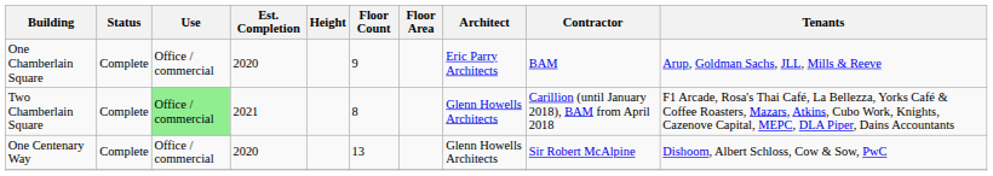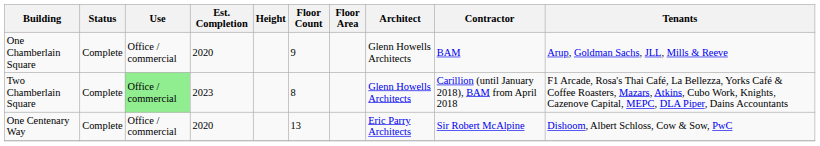One Chamberlain Square | Architect: Eric Parry Architects -> Glenn Howells Architects
Two Chamberlain Square | Est. Completion: 2021 -> 2023
One Centenary Way | Architect: Glenn Howells Architects -> Eric Parry Architects
